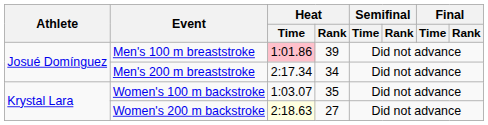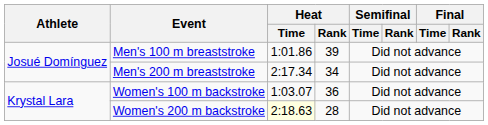Men's 100 m breaststroke | Heat / Time: pink background -> no background
Women's 100 m backstroke | Heat / Rank: 35 -> 36
Women's 200 m backstroke | Heat / Rank: 27 -> 28
